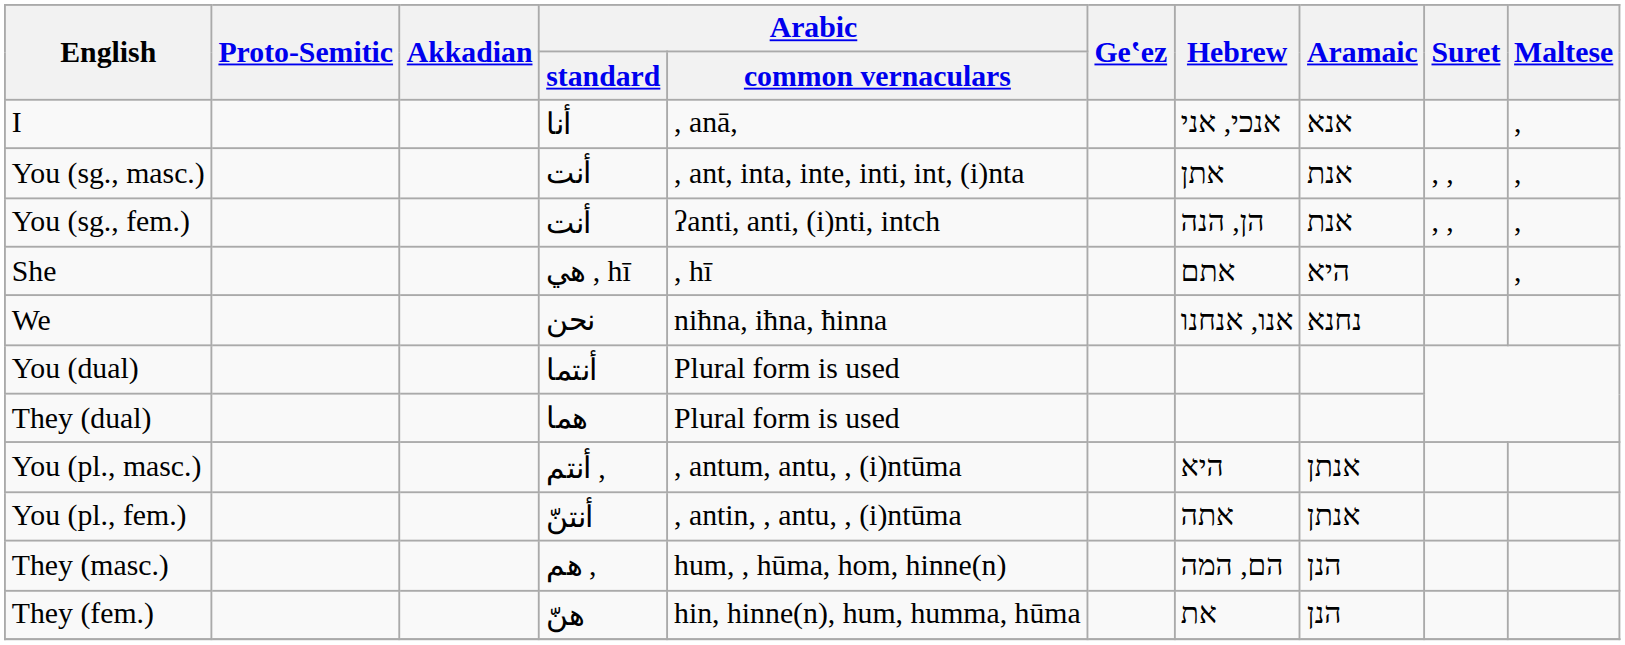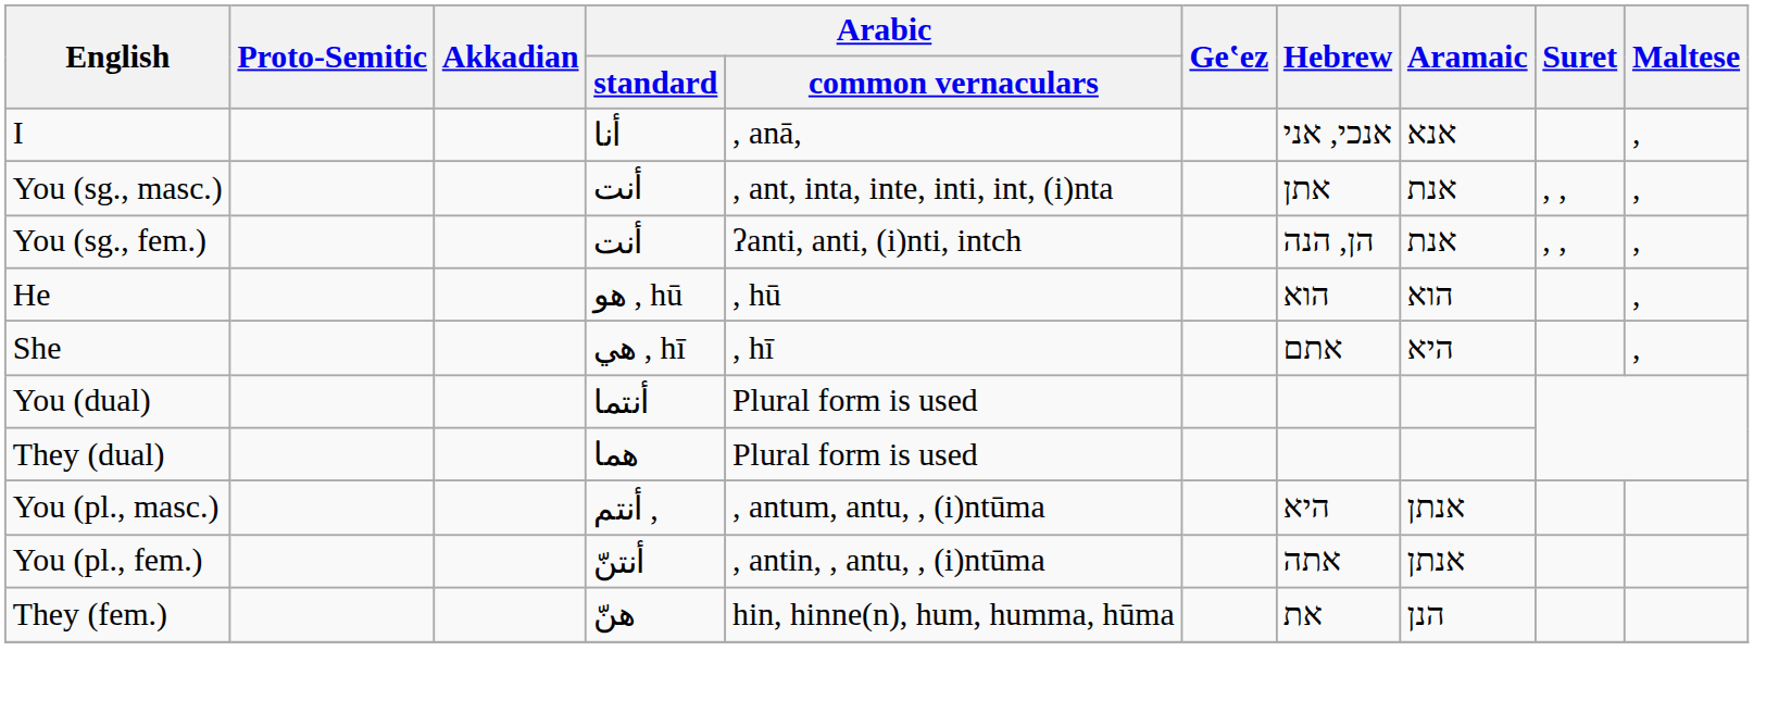+ row: He | هو , hū | , hū | הוא | הוא | ,
- row: We | نحن | niħna, iħna, ħinna | אנו, אנחנו | נחנא
- row: They (masc.) | هم , | hum, , hūma, hom, hinne(n) | הם, המה | הנן
